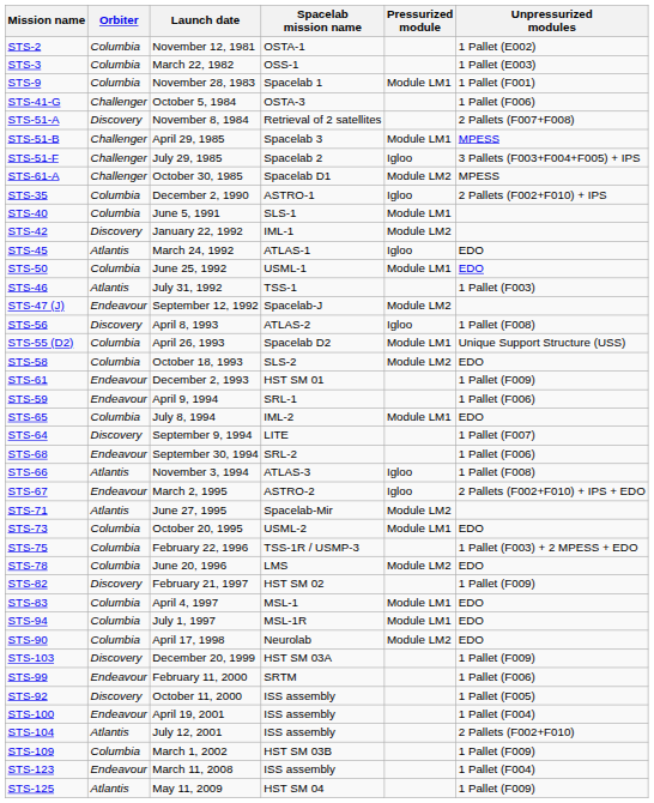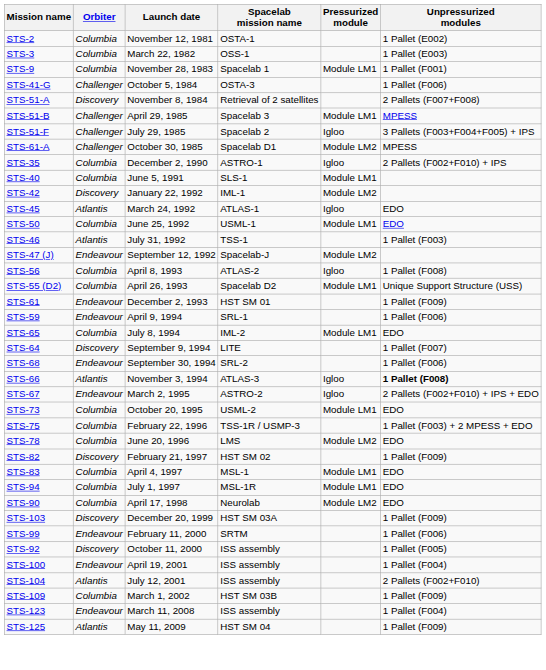STS-56 | Orbiter: Discovery -> Columbia
- row: STS-58 | Columbia | October 18, 1993 | SLS-2 | Module LM2 | EDO
STS-66 | Unpressurized modules: normal -> bold
- row: STS-71 | Atlantis | June 27, 1995 | Spacelab-Mir | Module LM2
